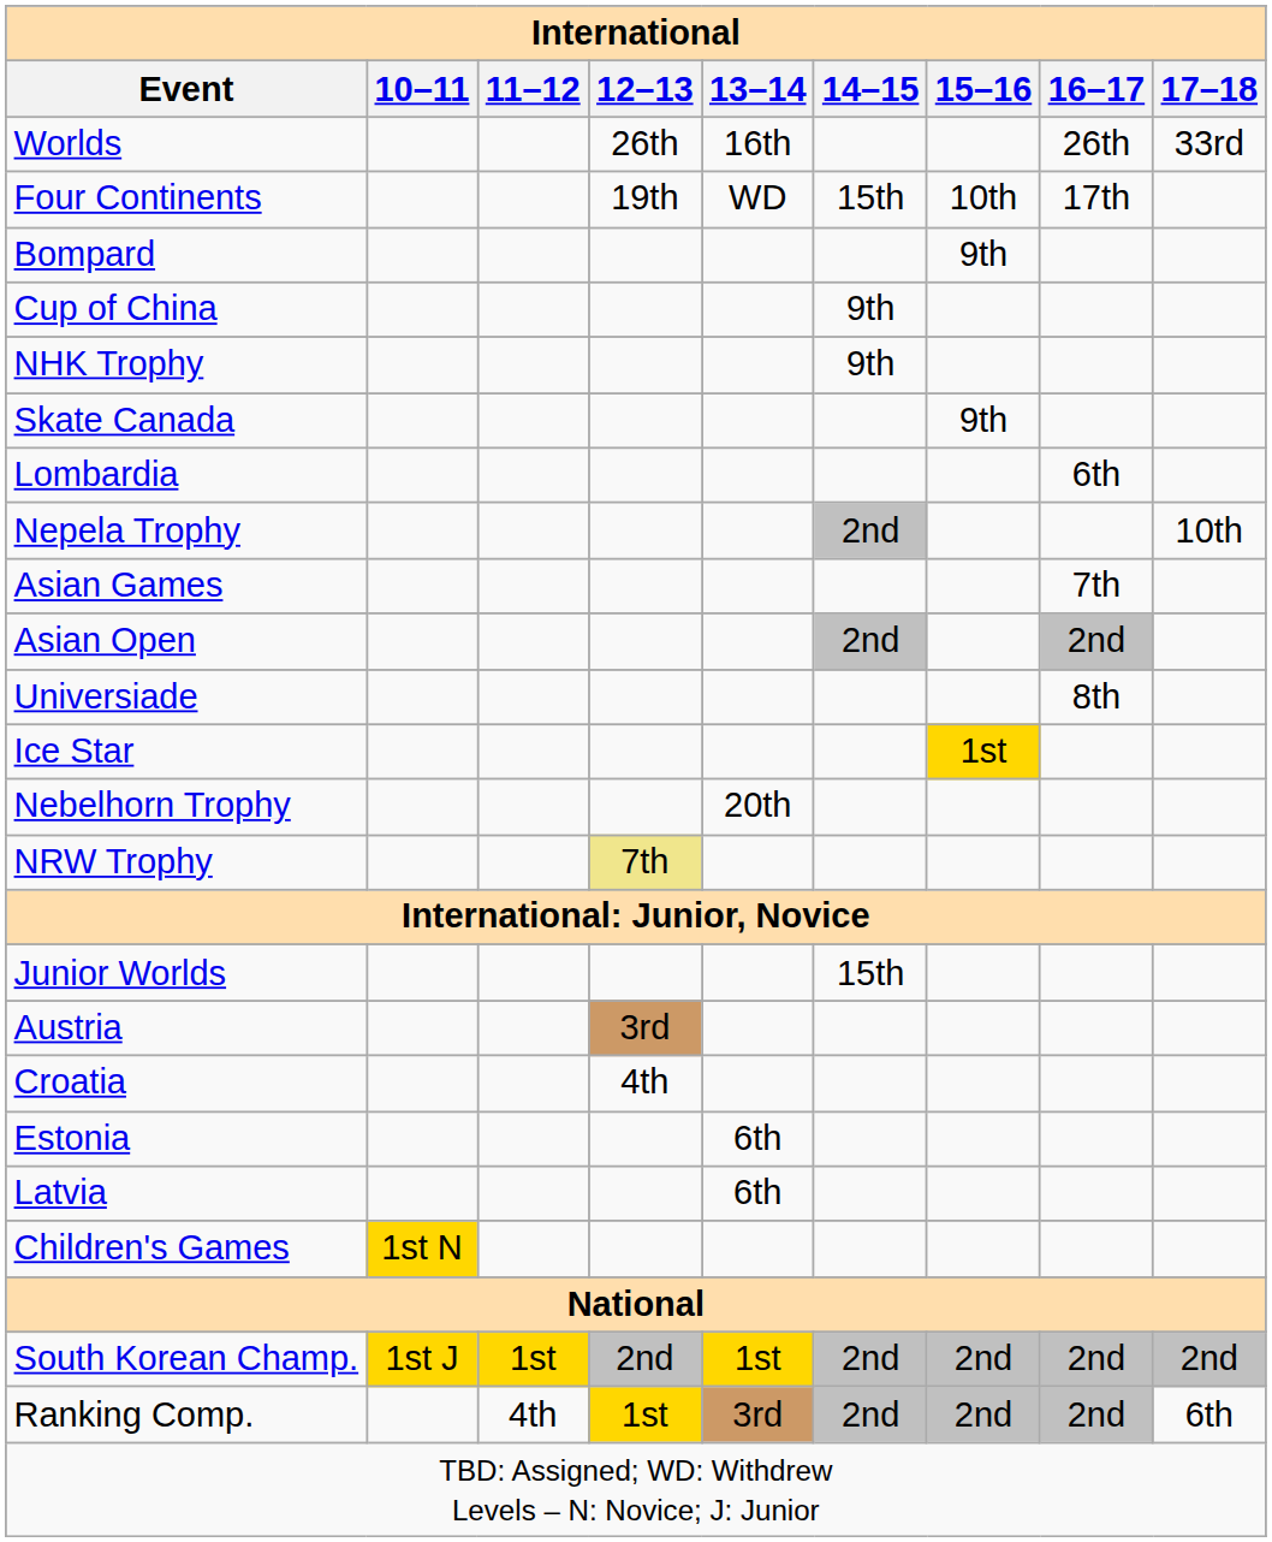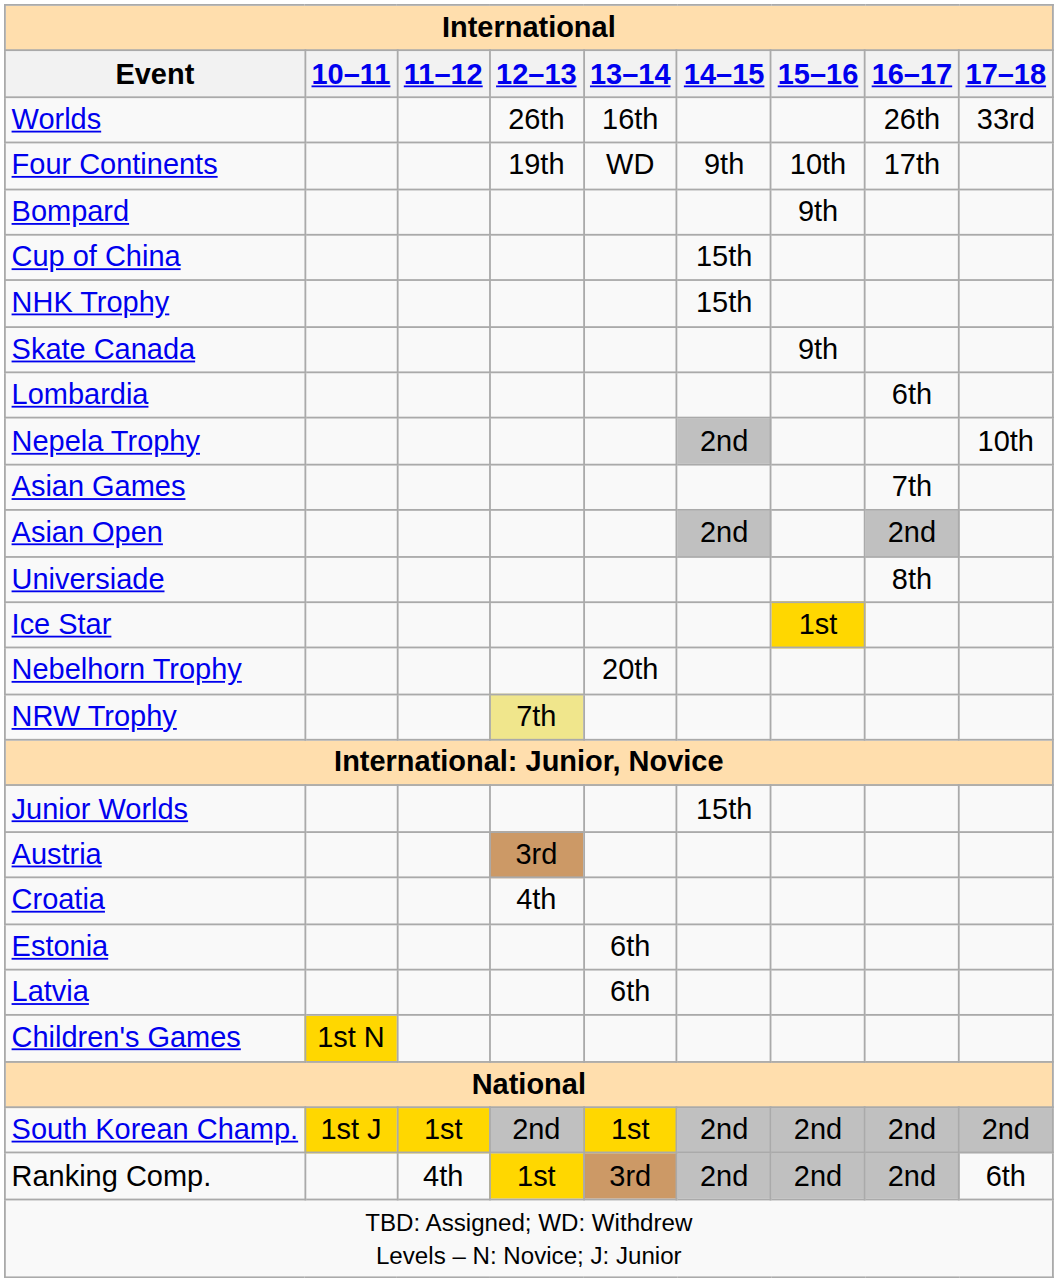Four Continents | 14–15: 15th -> 9th
Cup of China | 14–15: 9th -> 15th
NHK Trophy | 14–15: 9th -> 15th
